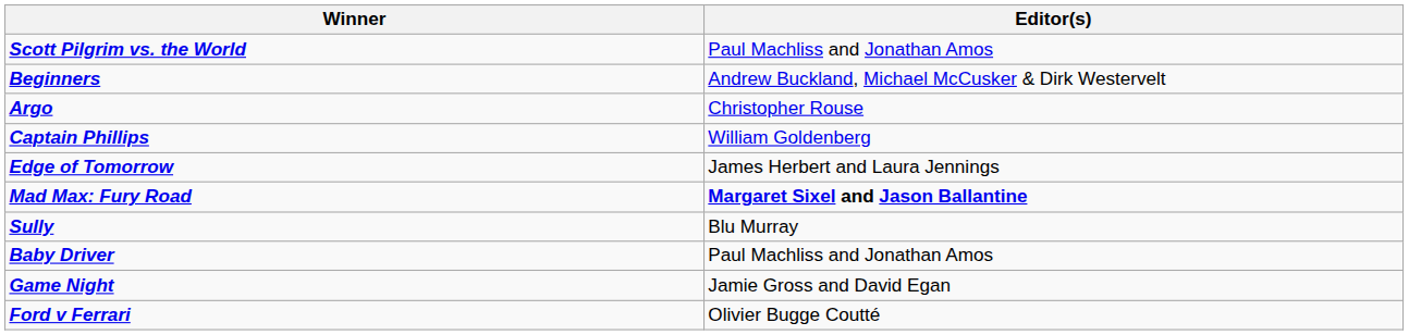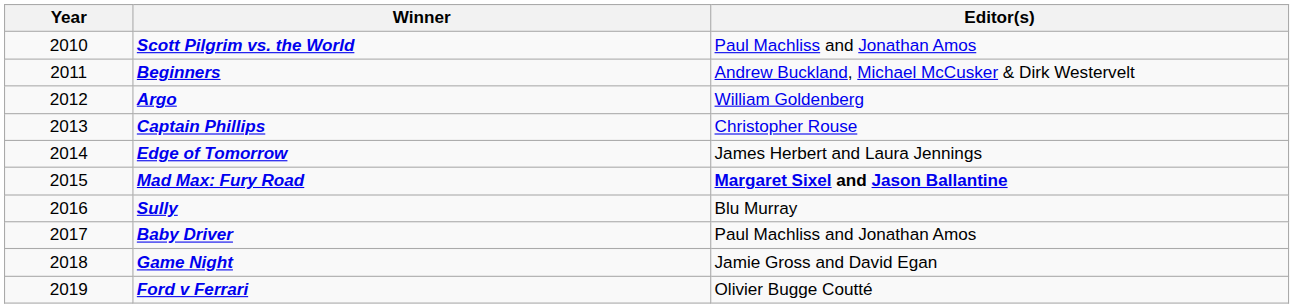+ column: Year | 2010 | 2011 | 2012 | 2013 | 2014 | 2015 | 2016 | 2017 | 2018 | 2019
Argo | Editor(s): Christopher Rouse -> William Goldenberg
Captain Phillips | Editor(s): William Goldenberg -> Christopher Rouse
